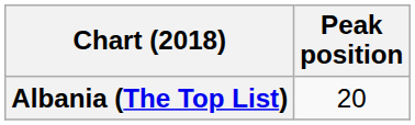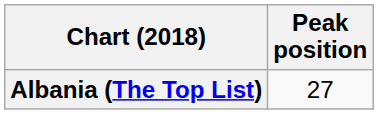Albania (The Top List) | Peak position: 20 -> 27
